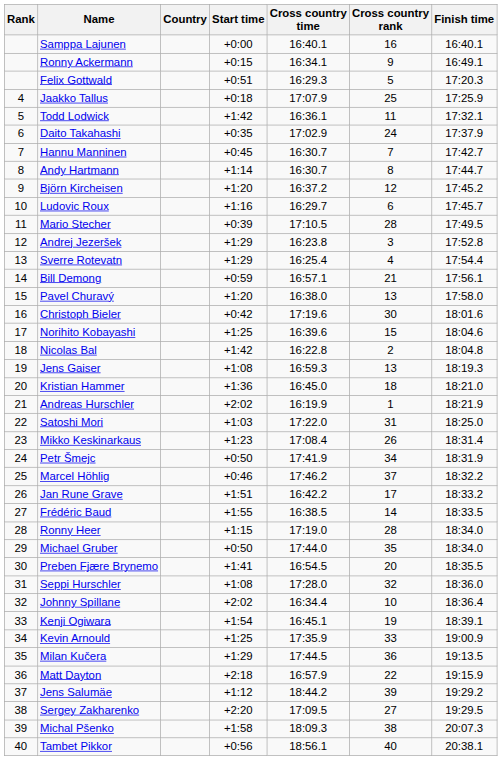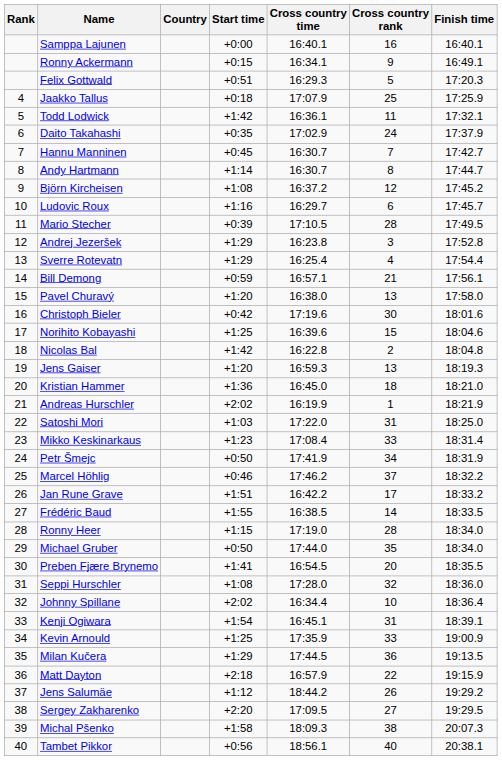Björn Kircheisen | Start time: +1:20 -> +1:08
Jens Gaiser | Start time: +1:08 -> +1:20
Mikko Keskinarkaus | Cross country rank: 26 -> 33
Kenji Ogiwara | Cross country rank: 19 -> 31
Jens Salumäe | Cross country rank: 39 -> 26
